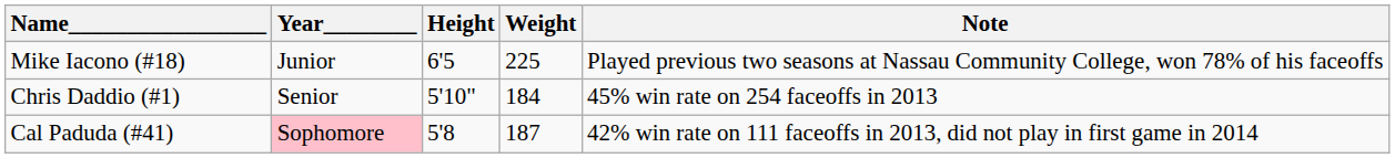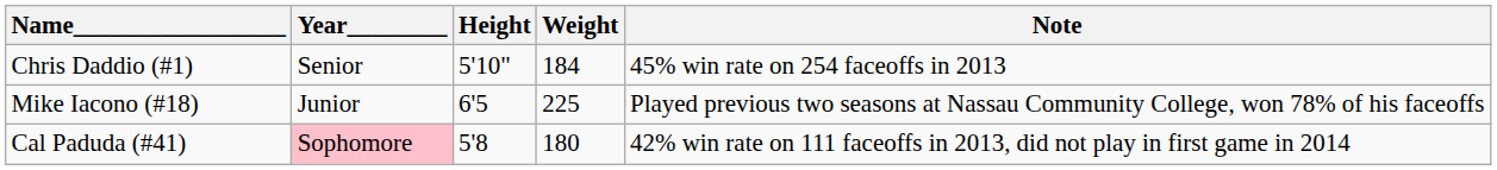rows swapped: Chris Daddio (#1) <-> Mike Iacono (#18)
Cal Paduda (#41) | Weight: 187 -> 180
